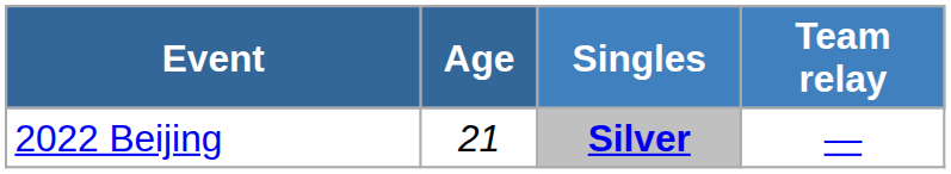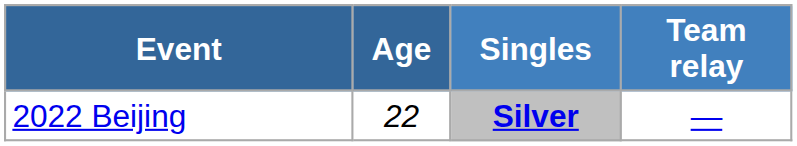2022 Beijing | Age: 21 -> 22
